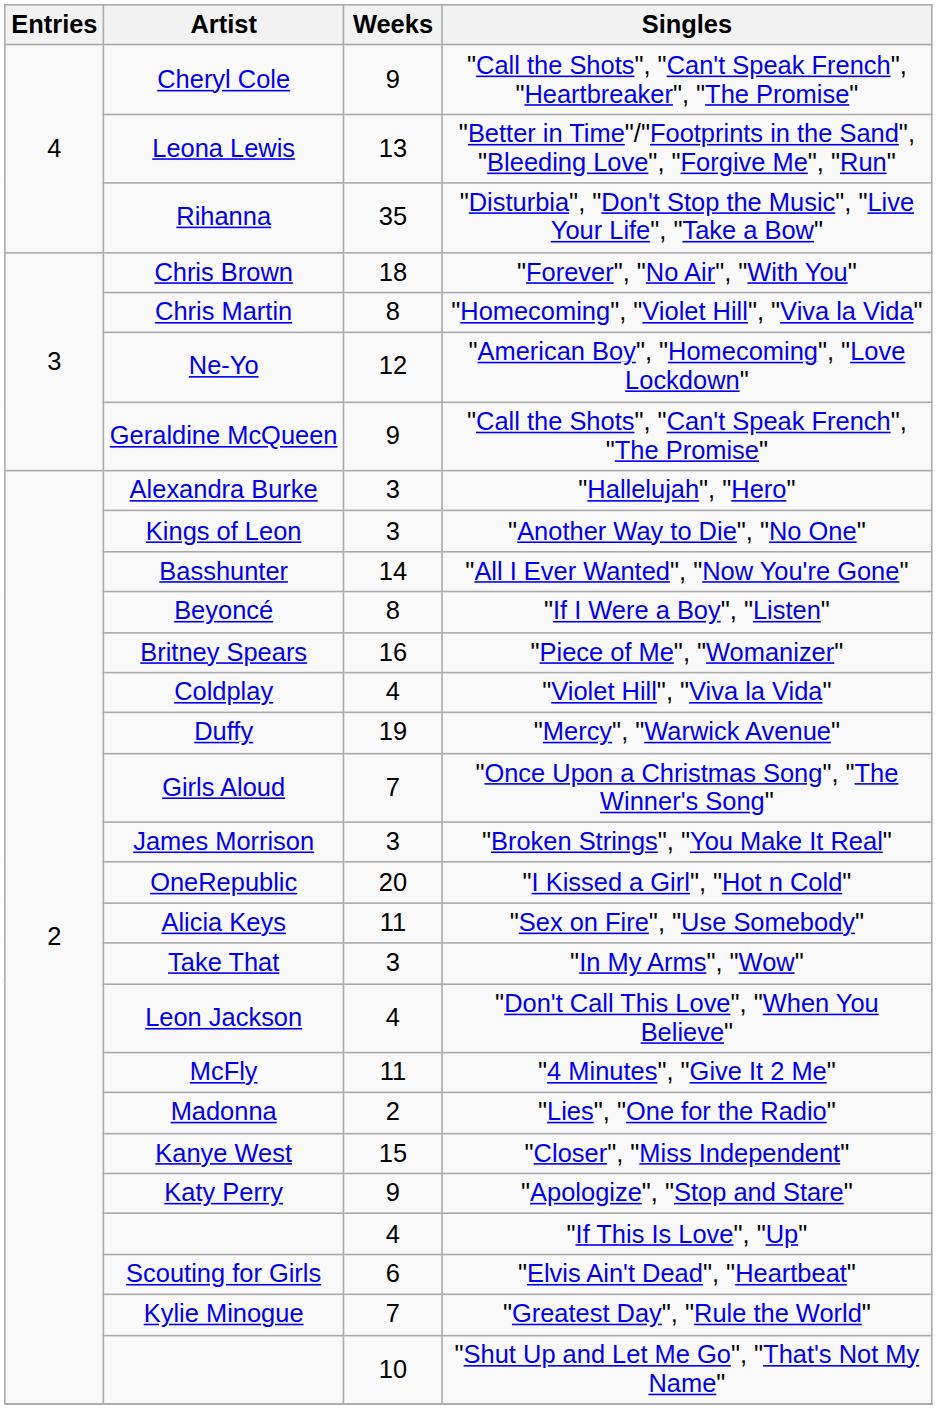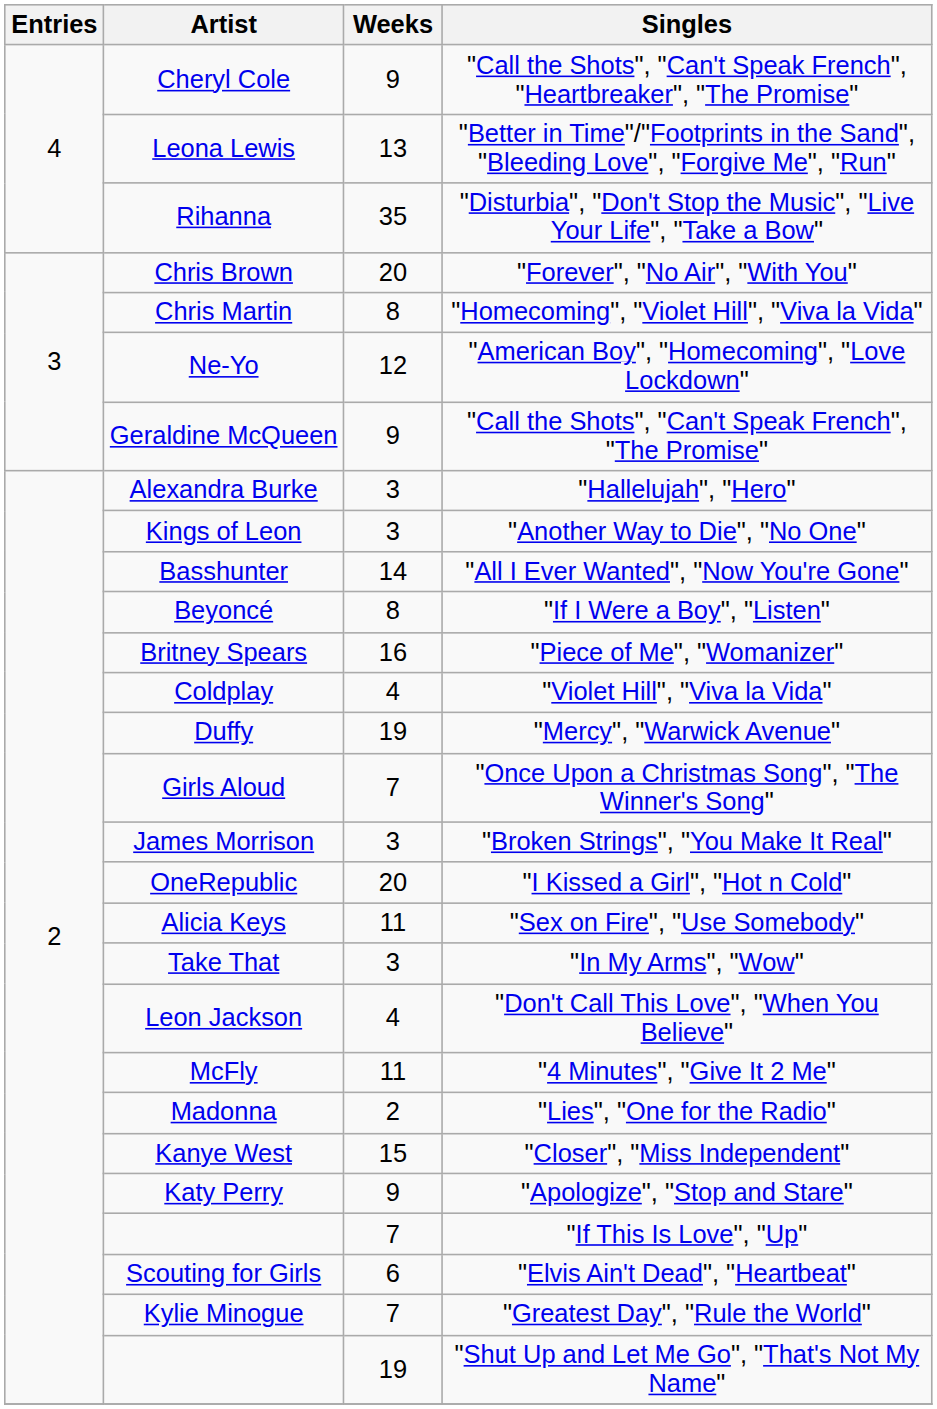"Forever", "No Air", "With You" | Weeks: 18 -> 20
"If This Is Love", "Up" | Weeks: 4 -> 7
"Shut Up and Let Me Go", "That's Not My Name" | Weeks: 10 -> 19
